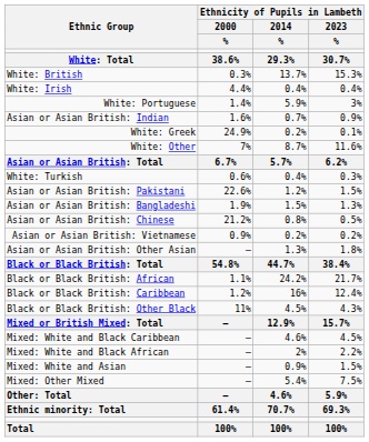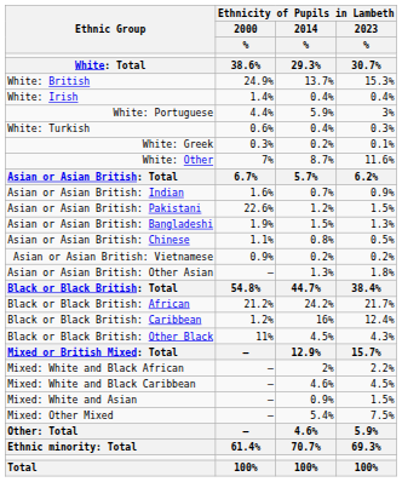White: British | Ethnicity of Pupils in Lambeth / 2000 / %: 0.3% -> 24.9%
White: Irish | Ethnicity of Pupils in Lambeth / 2000 / %: 4.4% -> 1.4%
White: Portuguese | Ethnicity of Pupils in Lambeth / 2000 / %: 1.4% -> 4.4%
rows swapped: White: Turkish <-> Asian or Asian British: Indian
White: Greek | Ethnicity of Pupils in Lambeth / 2000 / %: 24.9% -> 0.3%
Asian or Asian British: Chinese | Ethnicity of Pupils in Lambeth / 2000 / %: 21.2% -> 1.1%
Black or Black British: African | Ethnicity of Pupils in Lambeth / 2000 / %: 1.1% -> 21.2%
rows swapped: Mixed: White and Black Caribbean <-> Mixed: White and Black African
